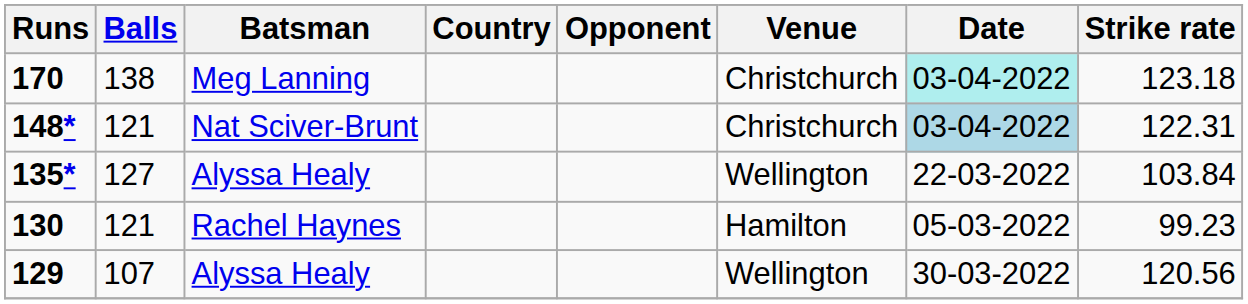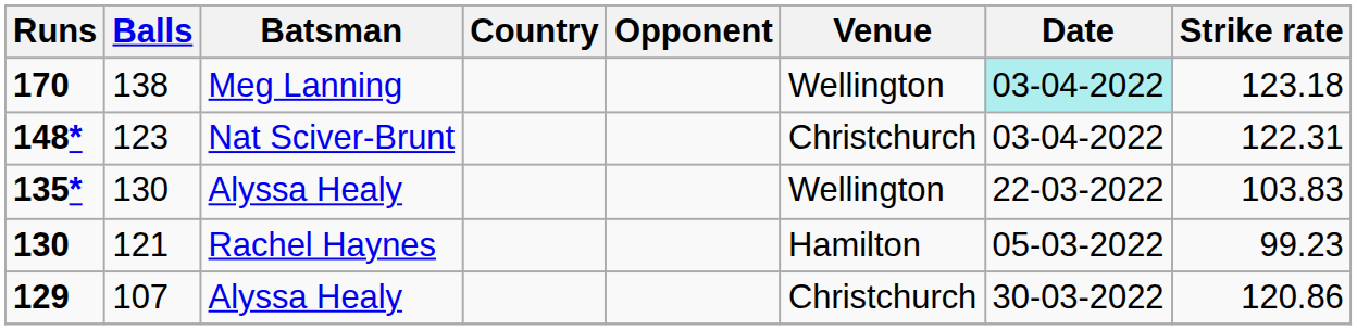170 | Venue: Christchurch -> Wellington
148* | Balls: 121 -> 123
148* | Date: lightblue background -> no background
135* | Balls: 127 -> 130
135* | Strike rate: 103.84 -> 103.83
129 | Venue: Wellington -> Christchurch
129 | Strike rate: 120.56 -> 120.86
